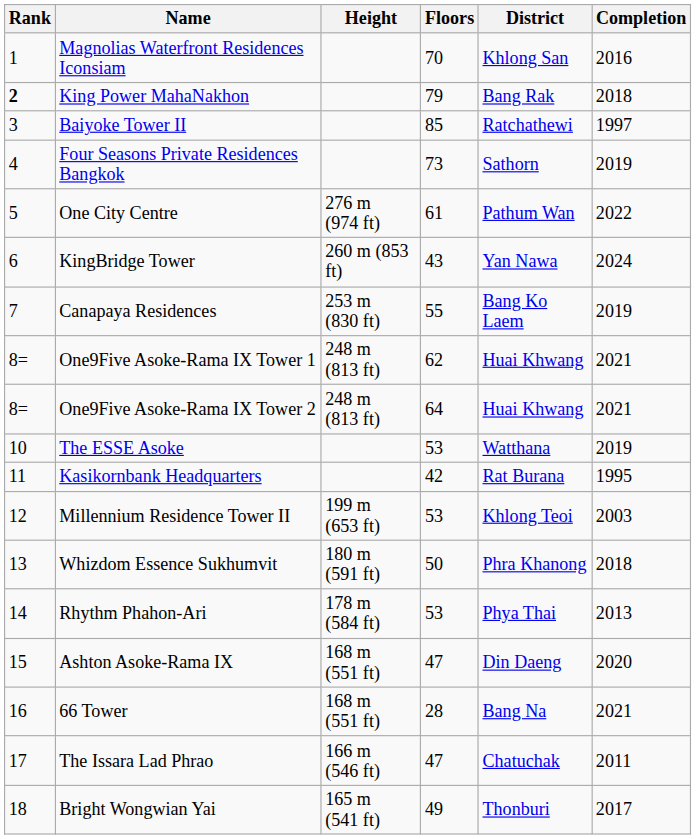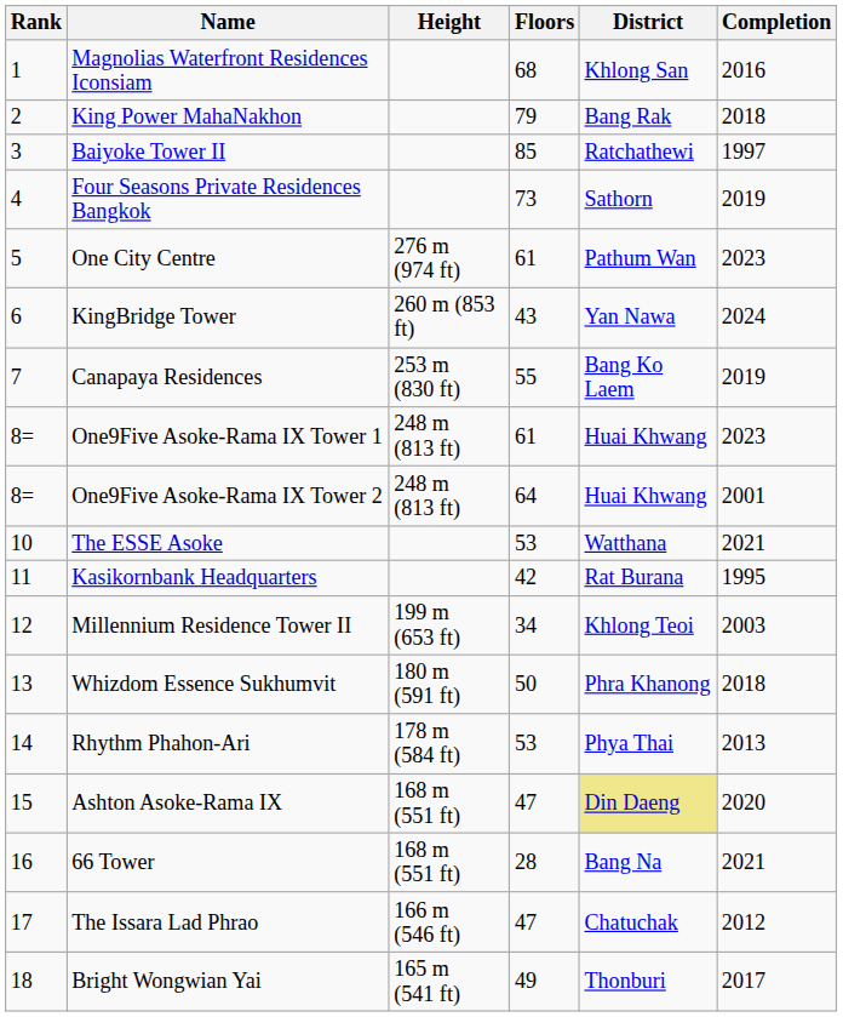Magnolias Waterfront Residences Iconsiam | Floors: 70 -> 68
King Power MahaNakhon | Rank: bold -> normal
One City Centre | Completion: 2022 -> 2023
One9Five Asoke-Rama IX Tower 1 | Floors: 62 -> 61
One9Five Asoke-Rama IX Tower 1 | Completion: 2021 -> 2023
One9Five Asoke-Rama IX Tower 2 | Completion: 2021 -> 2001
The ESSE Asoke | Completion: 2019 -> 2021
Millennium Residence Tower II | Floors: 53 -> 34
Ashton Asoke-Rama IX | District: no background -> khaki background
The Issara Lad Phrao | Completion: 2011 -> 2012
